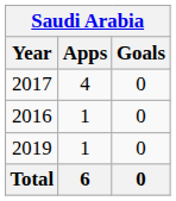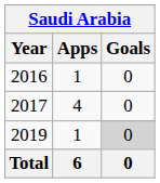rows swapped: 2016 <-> 2017
2019 | Goals: no background -> lightgrey background
